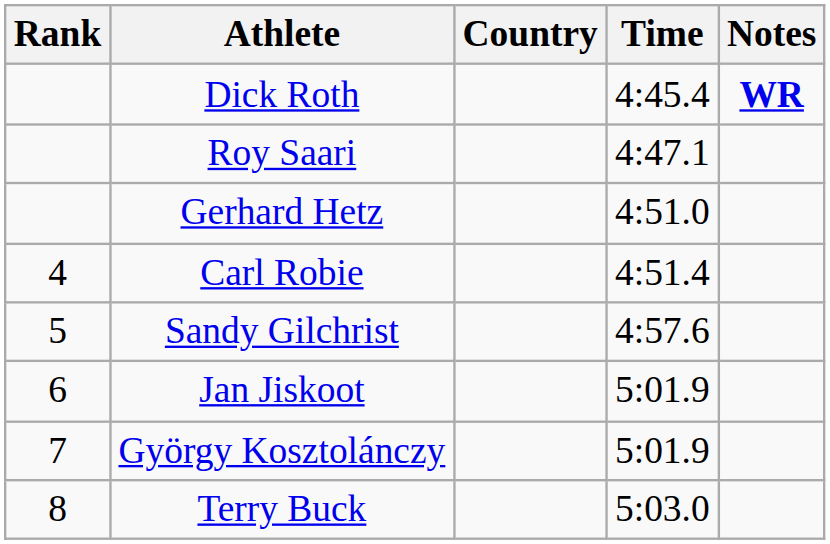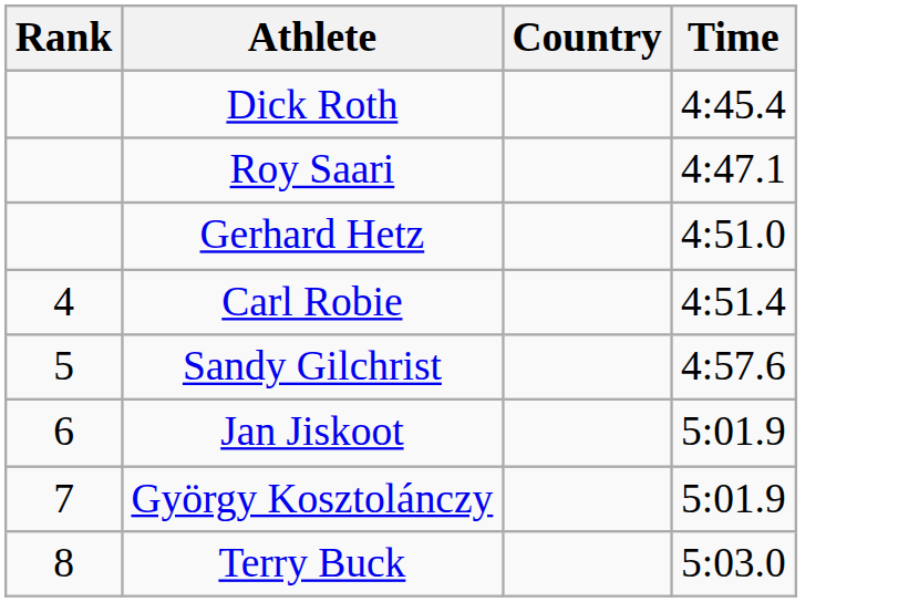- column: Notes | WR
